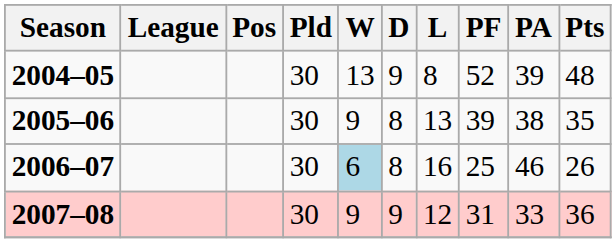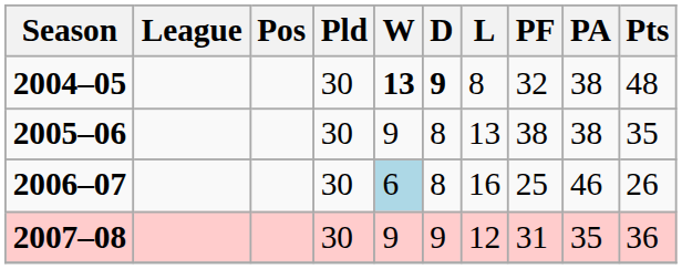2004–05 | W: normal -> bold
2004–05 | D: normal -> bold
2004–05 | PF: 52 -> 32
2004–05 | PA: 39 -> 38
2005–06 | PF: 39 -> 38
2007–08 | PA: 33 -> 35
